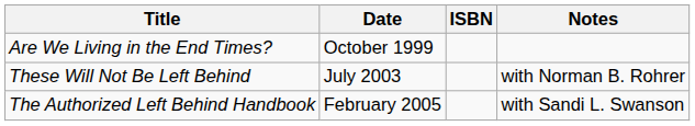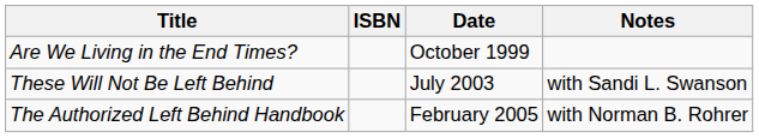columns swapped: Date <-> ISBN
These Will Not Be Left Behind | Notes: with Norman B. Rohrer -> with Sandi L. Swanson
The Authorized Left Behind Handbook | Notes: with Sandi L. Swanson -> with Norman B. Rohrer
